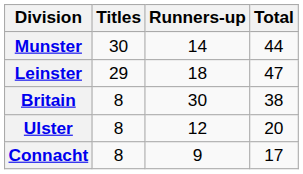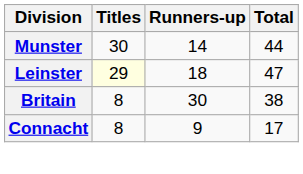Leinster | Titles: no background -> lightyellow background
- row: Ulster | 8 | 12 | 20
